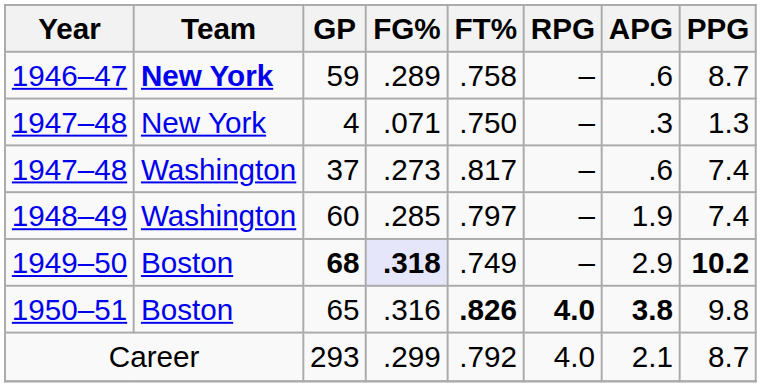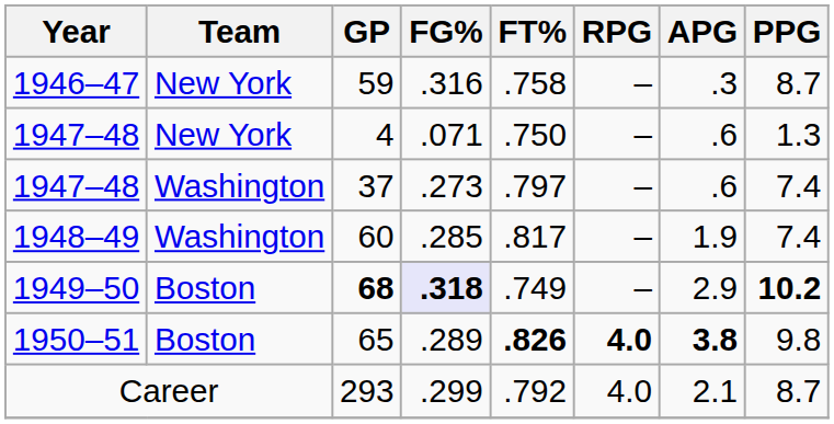59 | Team: bold -> normal
59 | FG%: .289 -> .316
59 | APG: .6 -> .3
4 | APG: .3 -> .6
37 | FT%: .817 -> .797
60 | FT%: .797 -> .817
65 | FG%: .316 -> .289
